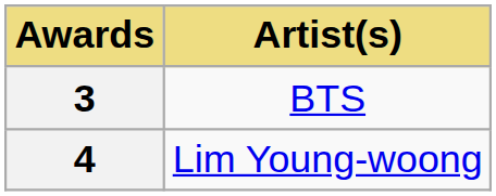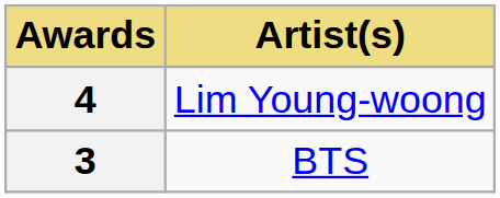rows swapped: 4 <-> 3
